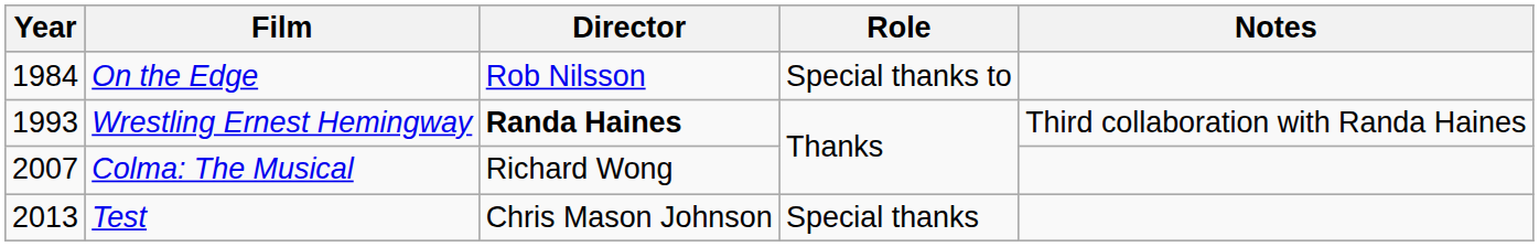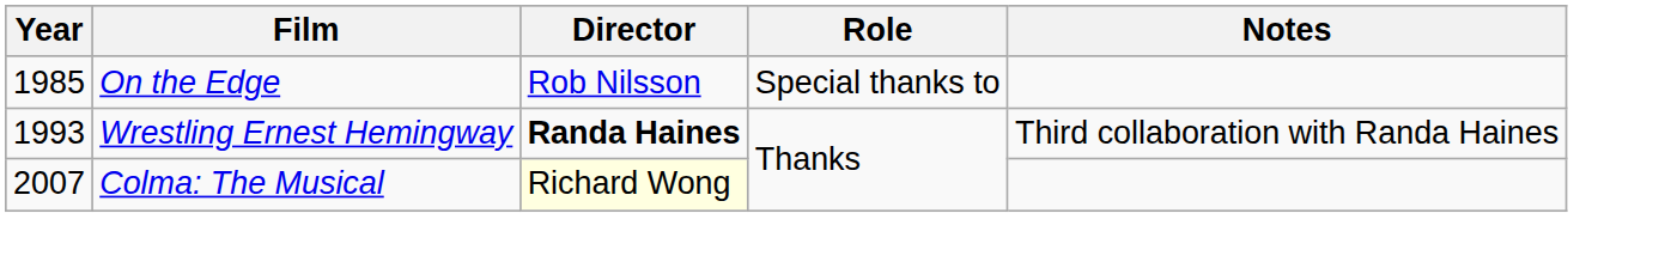On the Edge | Year: 1984 -> 1985
Colma: The Musical | Director: no background -> lightyellow background
- row: 2013 | Test | Chris Mason Johnson | Special thanks
